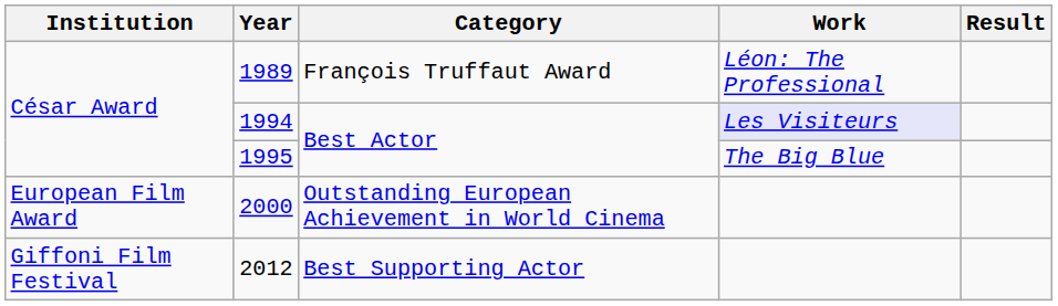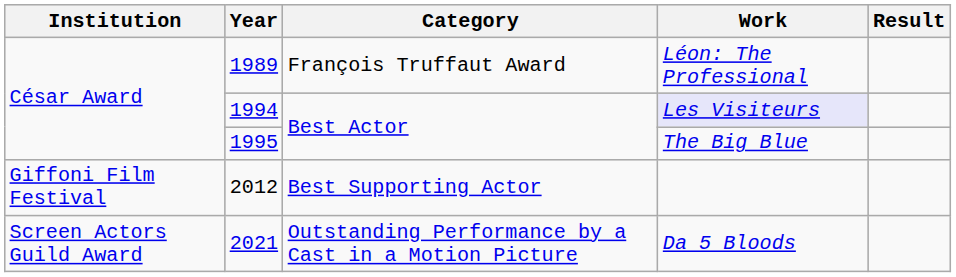- row: European Film Award | 2000 | Outstanding European Achievement in World Cinema
+ row: Screen Actors Guild Award | 2021 | Outstanding Performance by a Cast in a Motion Picture | Da 5 Bloods
